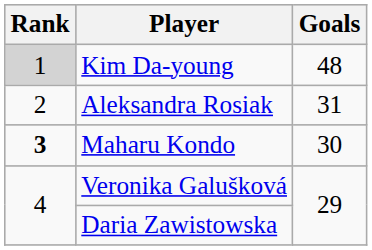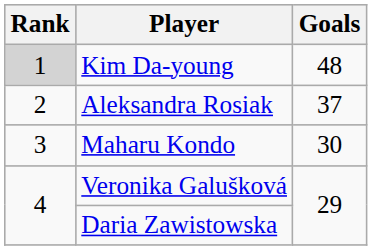Aleksandra Rosiak | Goals: 31 -> 37
Maharu Kondo | Rank: bold -> normal
